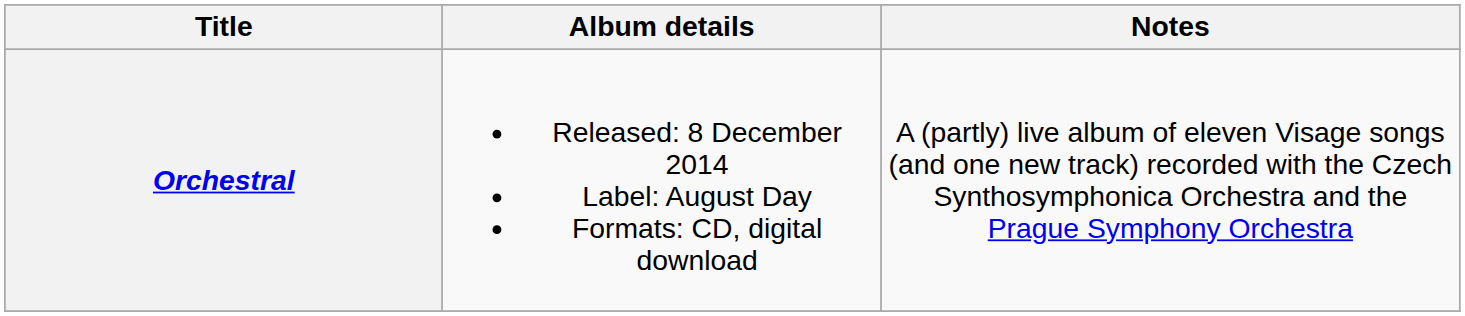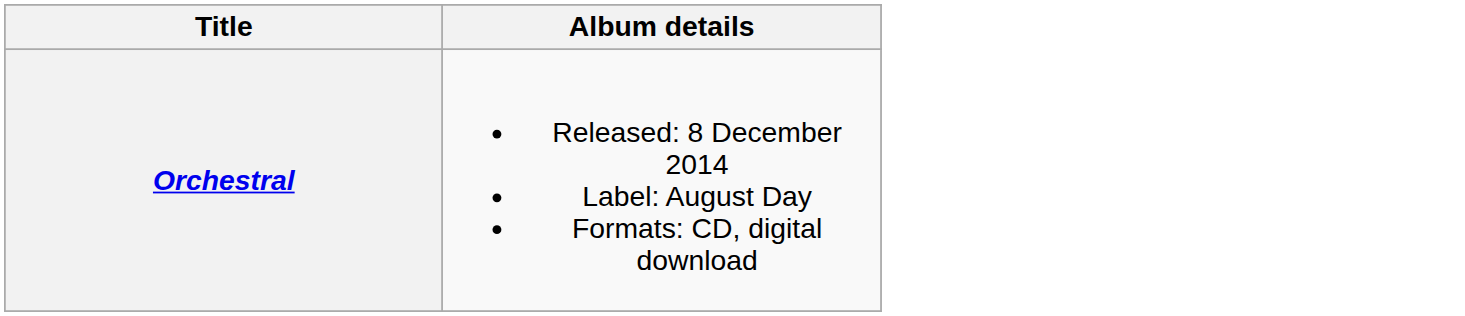- column: Notes | A (partly) live album of eleven Visage songs (and one new track) recorded with the Czech Synthosymphonica Orchestra and the Prague Symphony Orchestra
